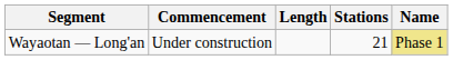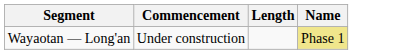- column: Stations | 21
